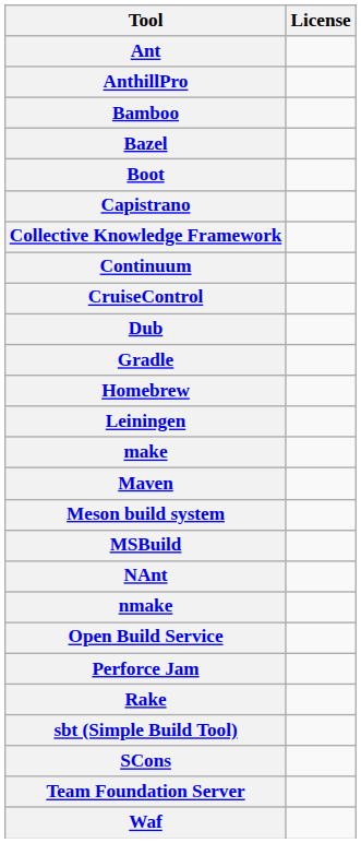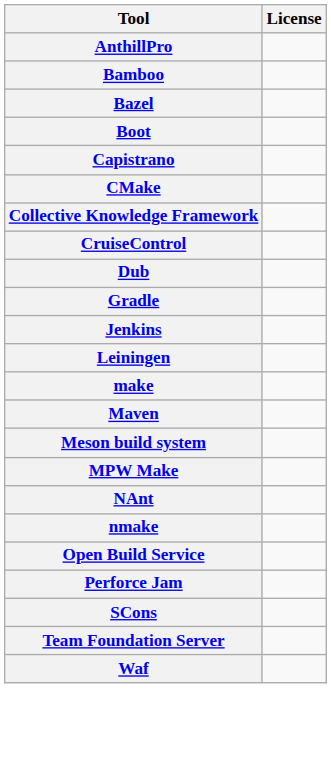- row: Ant
+ row: CMake
- row: Continuum
+ row: Jenkins
- row: Homebrew
+ row: MPW Make
- row: MSBuild
- row: Rake
- row: sbt (Simple Build Tool)
